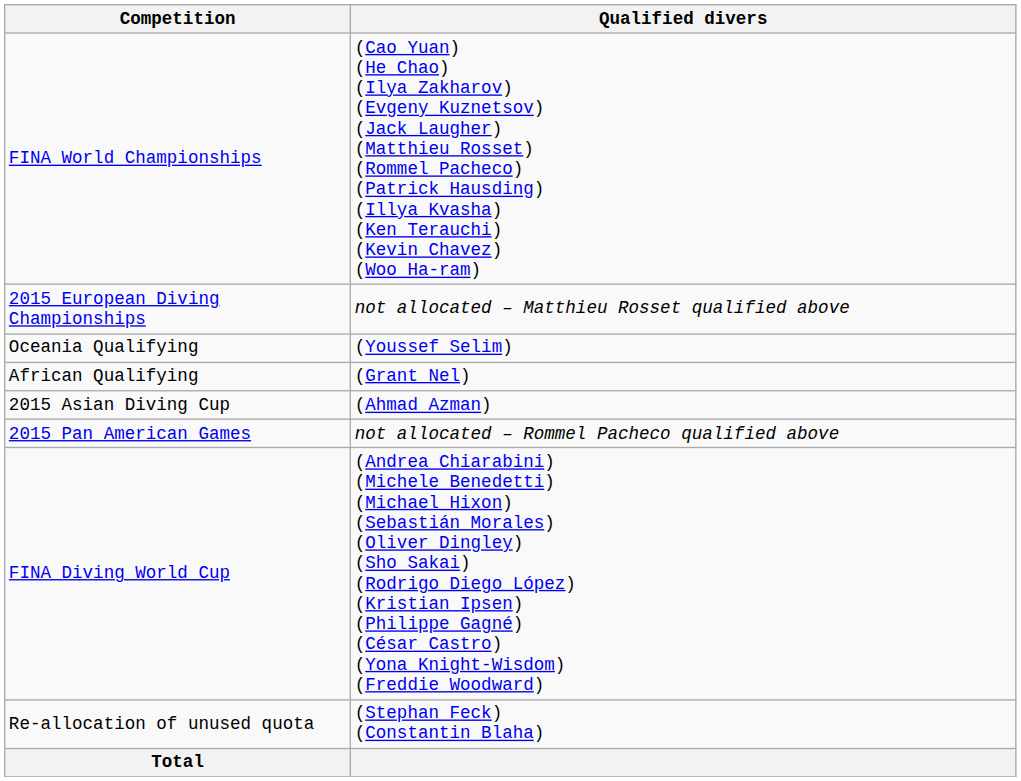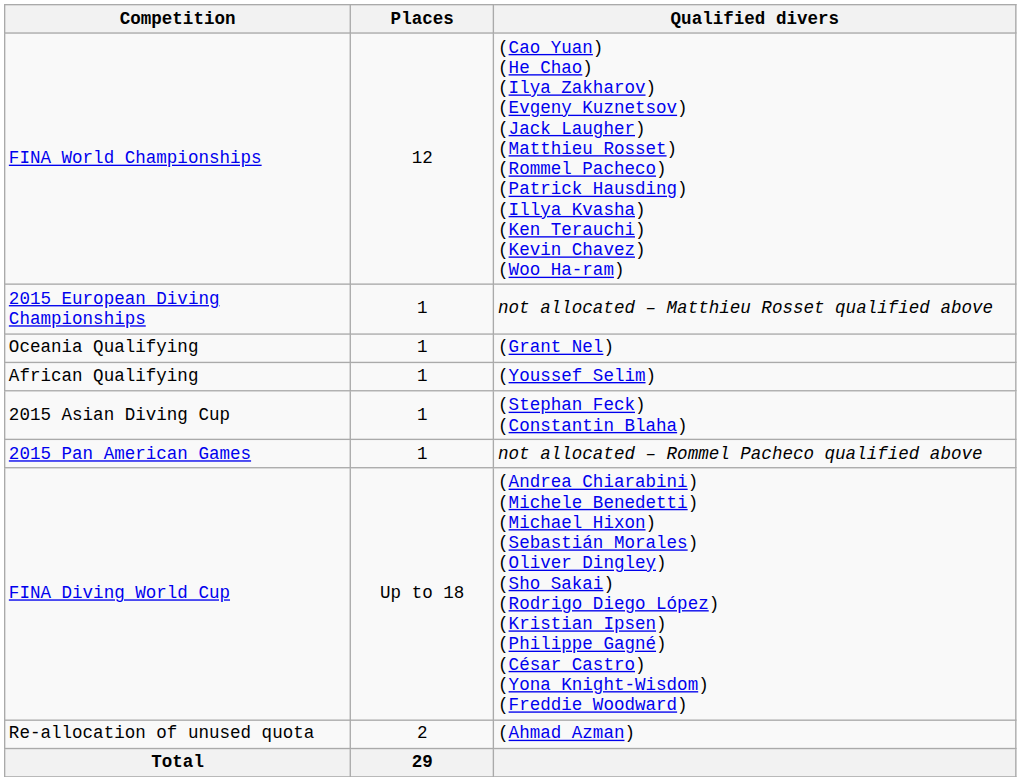+ column: Places | 12 | 1 | 1 | 1 | 1 | 1 | Up to 18 | 2 | 29
Oceania Qualifying | Qualified divers: (Youssef Selim) -> (Grant Nel)
African Qualifying | Qualified divers: (Grant Nel) -> (Youssef Selim)
2015 Asian Diving Cup | Qualified divers: (Ahmad Azman) -> (Stephan Feck) (Constantin Blaha)
Re-allocation of unused quota | Qualified divers: (Stephan Feck) (Constantin Blaha) -> (Ahmad Azman)
